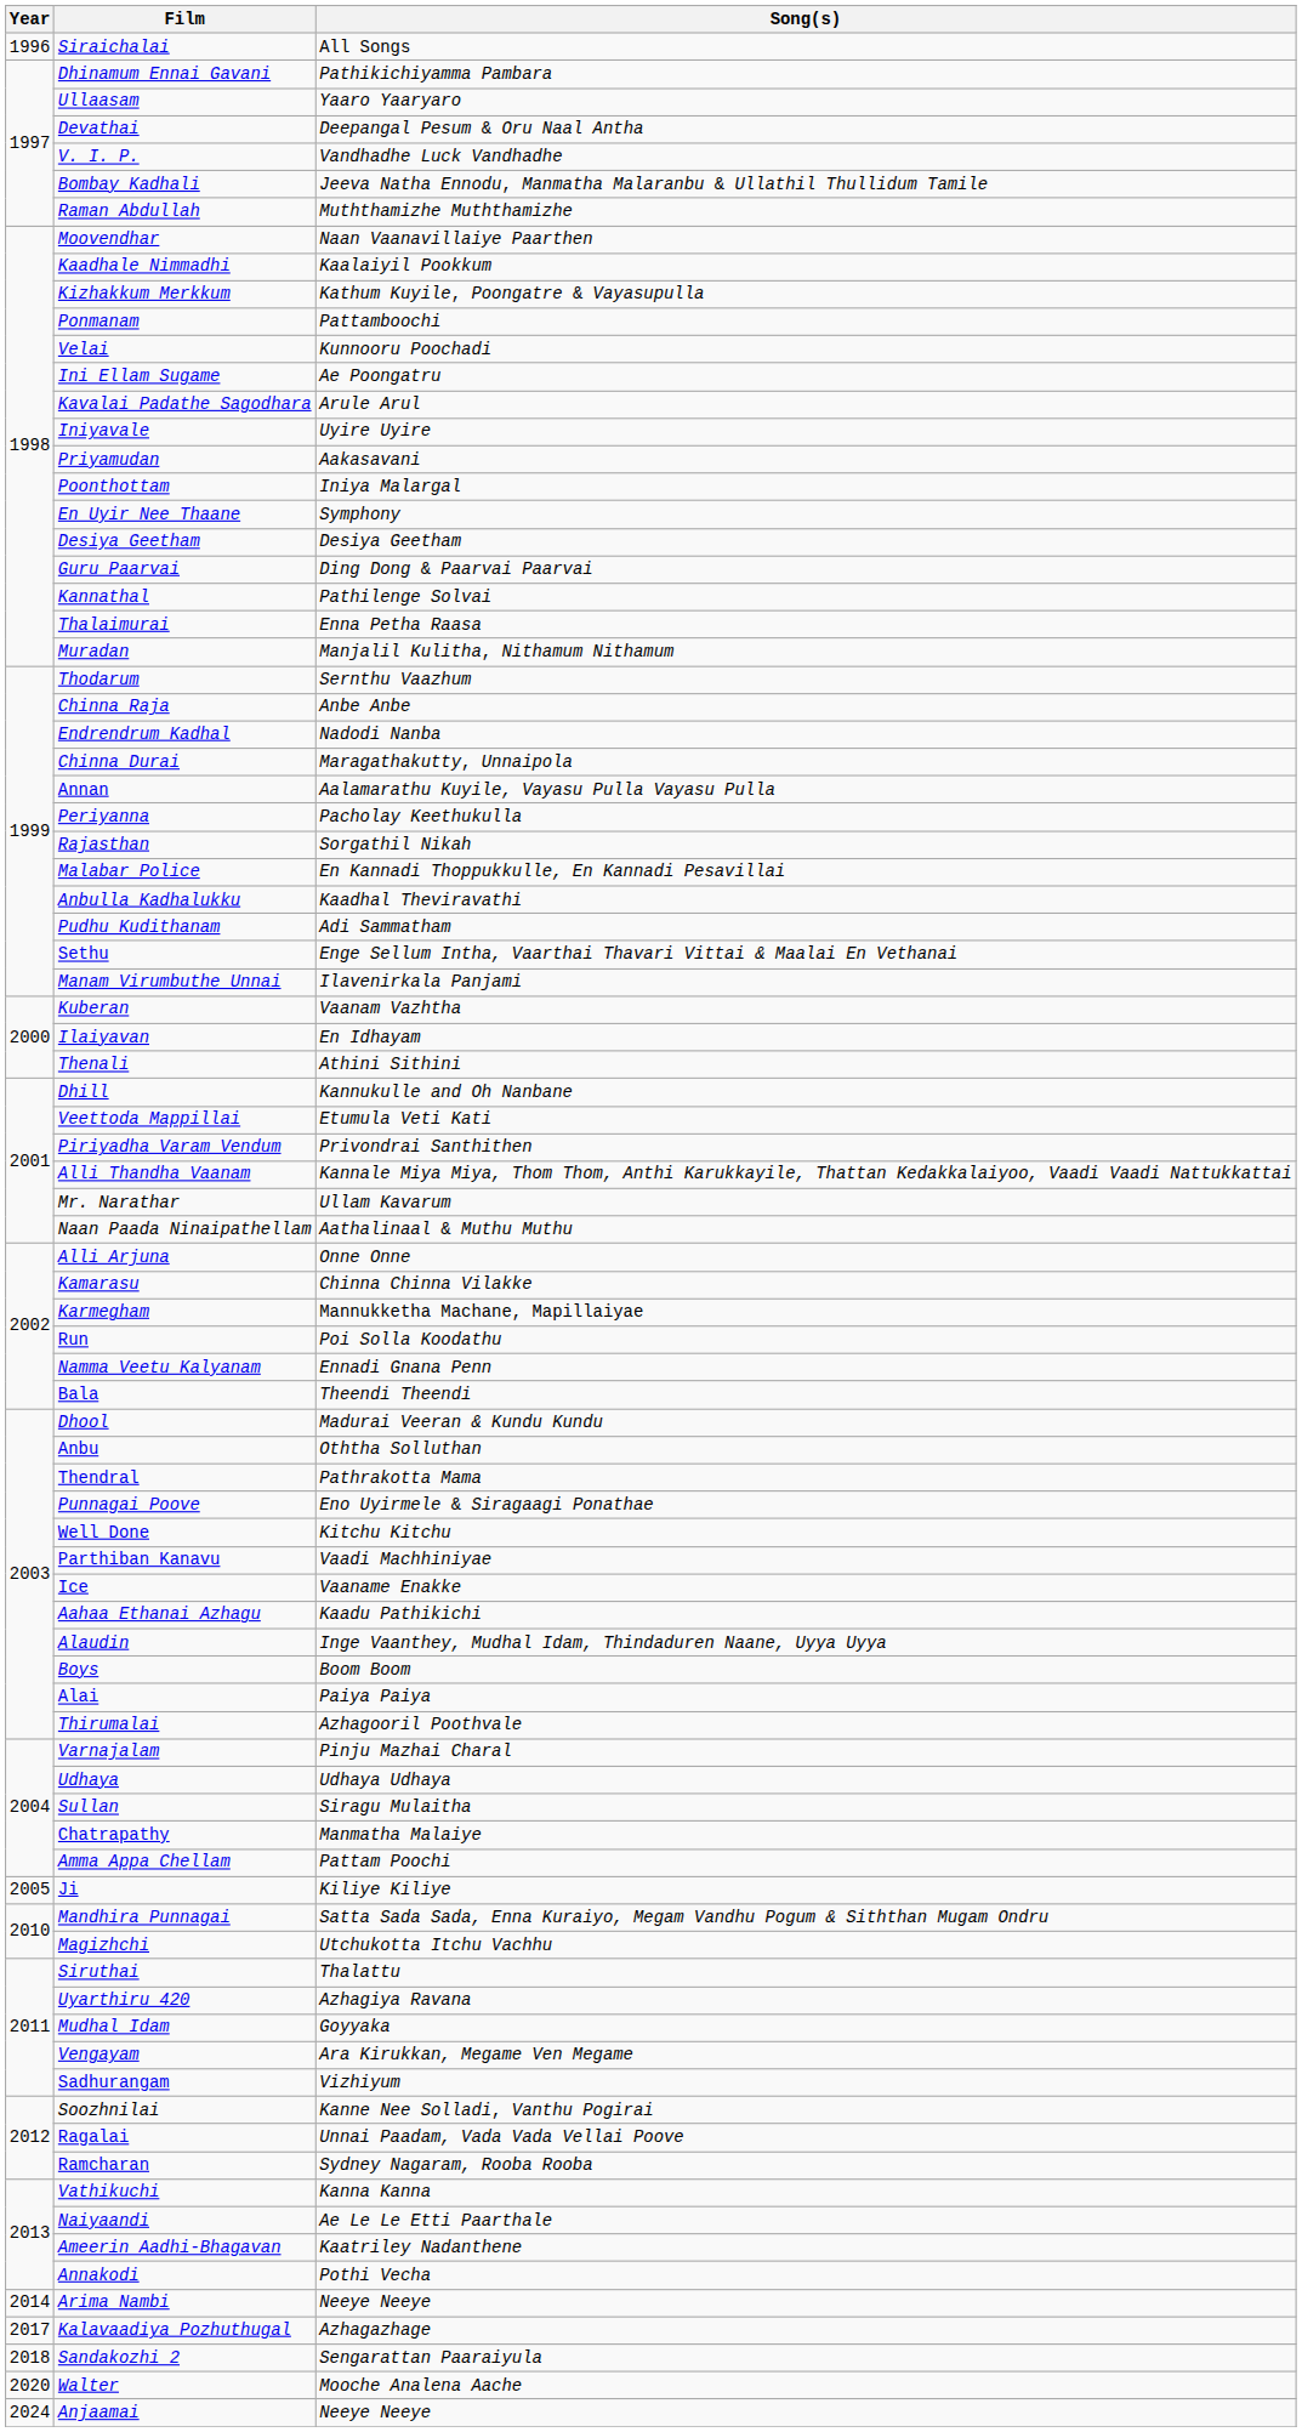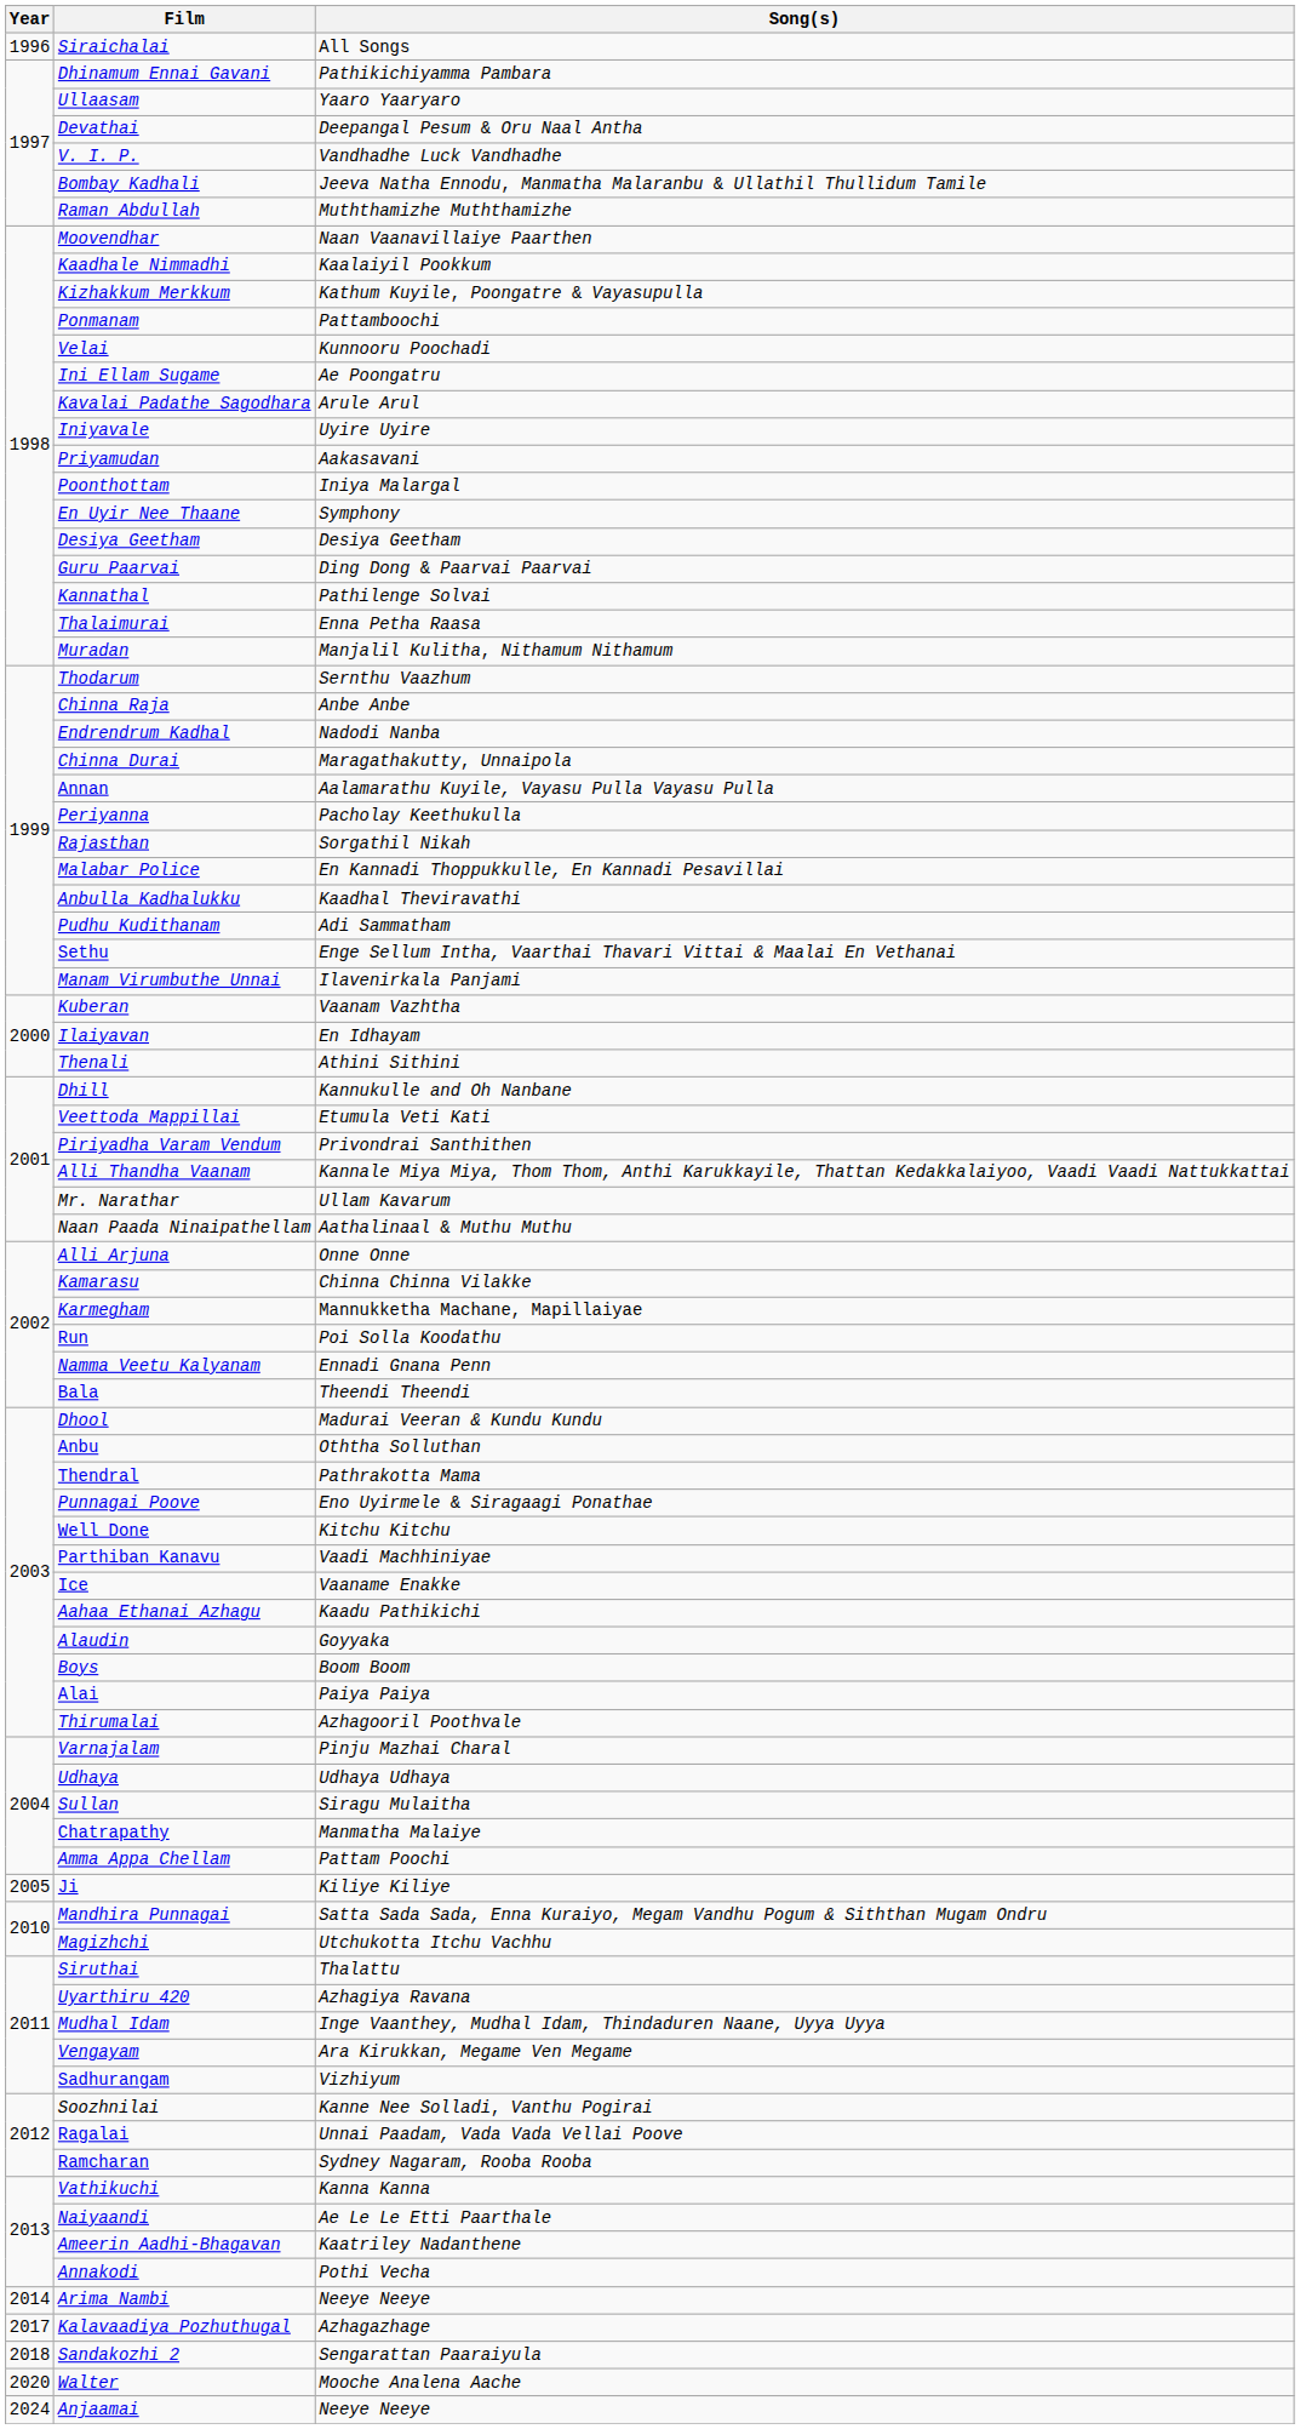Alaudin | Song(s): Inge Vaanthey, Mudhal Idam, Thindaduren Naane, Uyya Uyya -> Goyyaka
Mudhal Idam | Song(s): Goyyaka -> Inge Vaanthey, Mudhal Idam, Thindaduren Naane, Uyya Uyya
